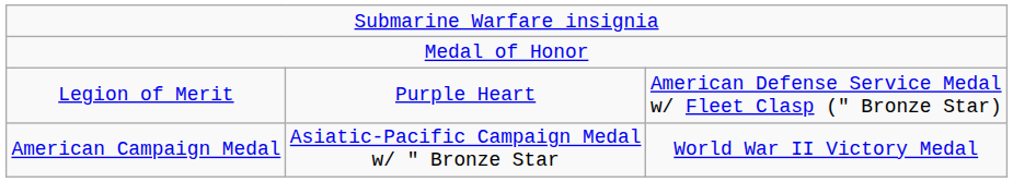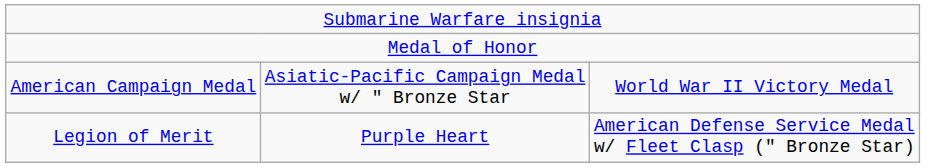rows swapped: Legion of Merit <-> American Campaign Medal
